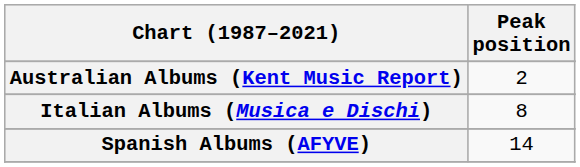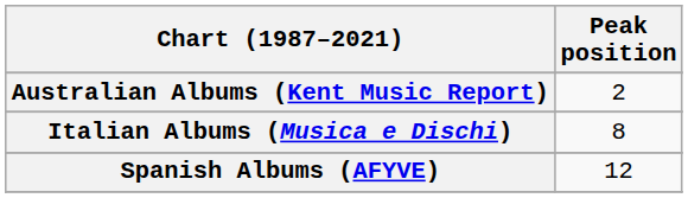Spanish Albums (AFYVE) | Peak position: 14 -> 12
